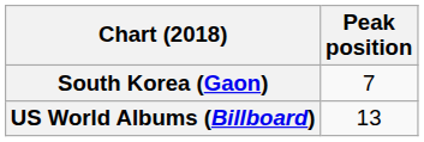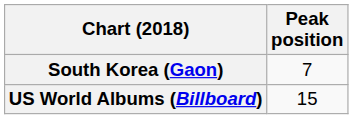US World Albums (Billboard) | Peak position: 13 -> 15
